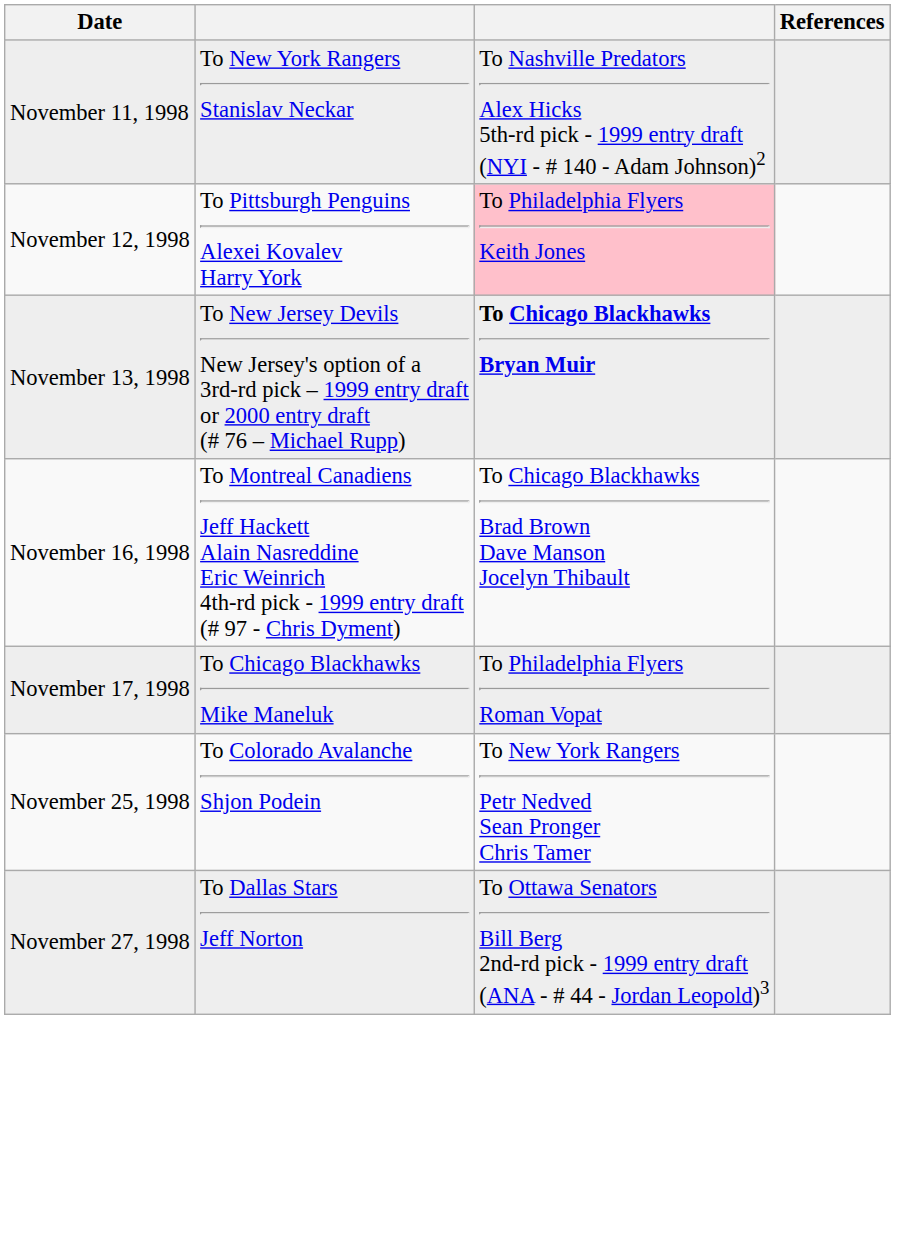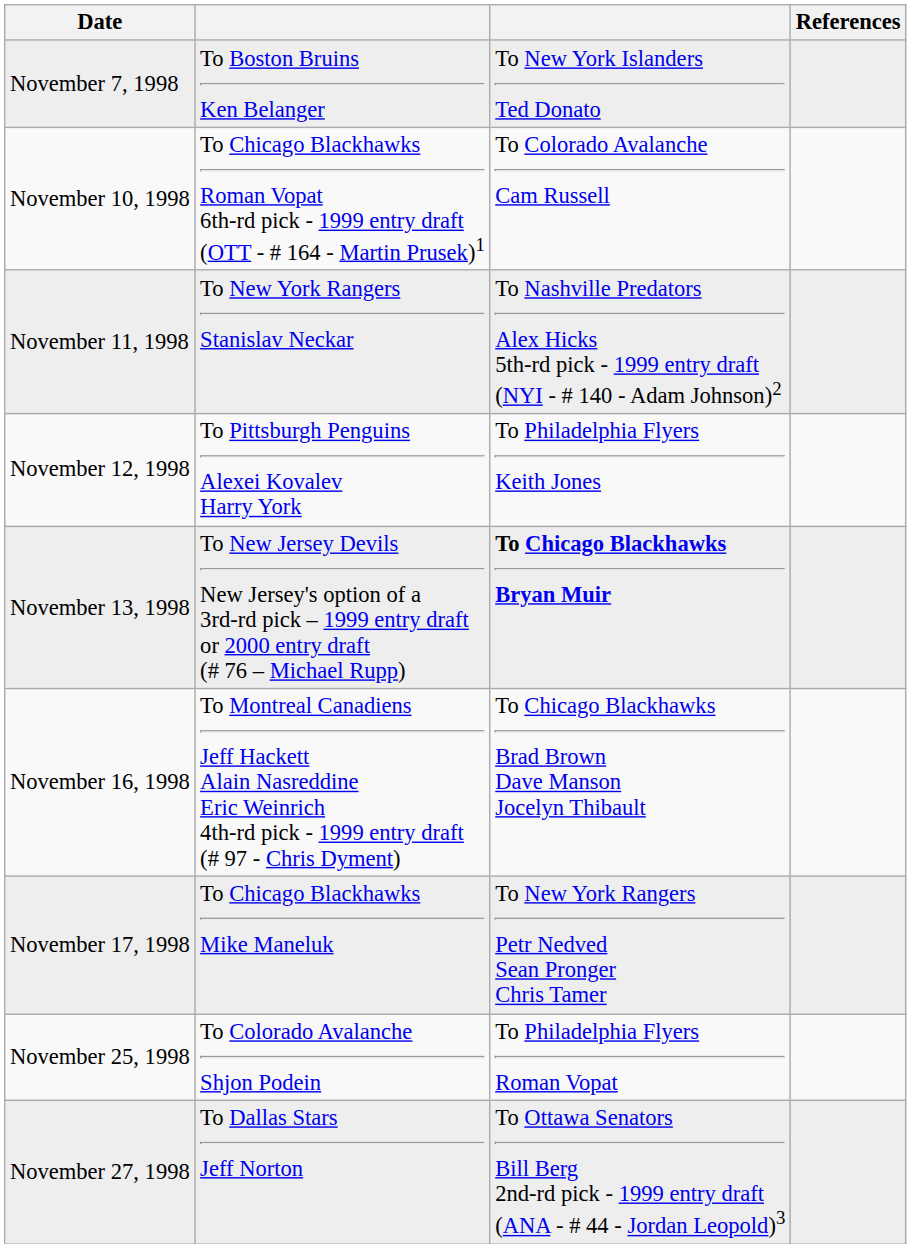+ row: November 7, 1998 | To Boston Bruins Ken Belanger | To New York Islanders Ted Donato
+ row: November 10, 1998 | To Chicago Blackhawks Roman Vopat 6th-rd pick - 1999 entry draft (OTT - # 164 - Martin Prusek)1 | To Colorado Avalanche Cam Russell
November 12, 1998 | column 3: pink background -> no background
November 17, 1998 | column 3: To Philadelphia Flyers Roman Vopat -> To New York Rangers Petr Nedved Sean Pronger Chris Tamer
November 25, 1998 | column 3: To New York Rangers Petr Nedved Sean Pronger Chris Tamer -> To Philadelphia Flyers Roman Vopat
